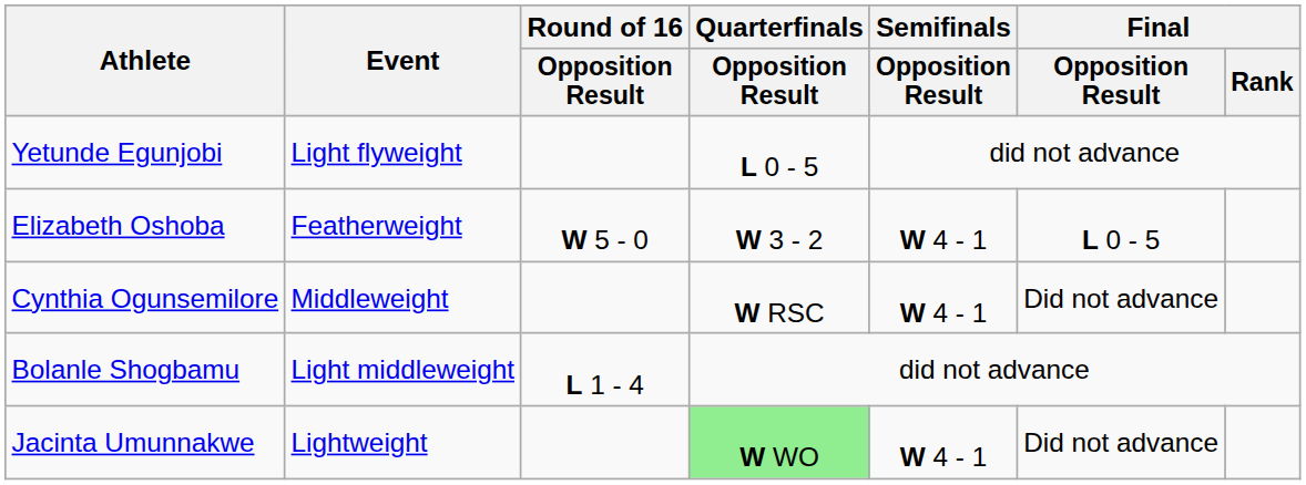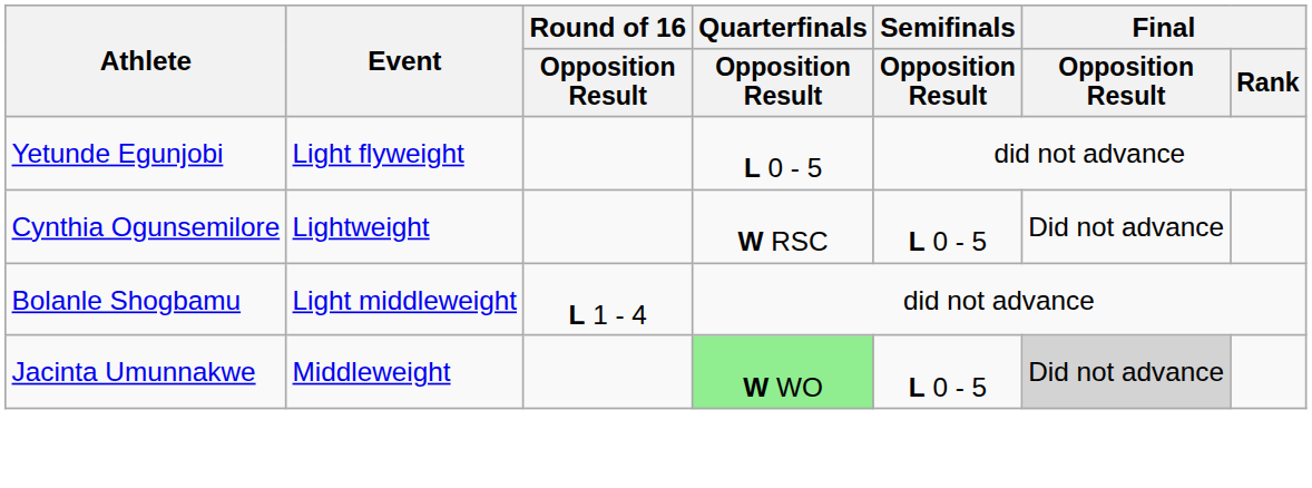- row: Elizabeth Oshoba | Featherweight | W 5 - 0 | W 3 - 2 | W 4 - 1 | L 0 - 5
Cynthia Ogunsemilore | Event: Middleweight -> Lightweight
Cynthia Ogunsemilore | Semifinals / Opposition Result: W 4 - 1 -> L 0 - 5
Jacinta Umunnakwe | Event: Lightweight -> Middleweight
Jacinta Umunnakwe | Semifinals / Opposition Result: W 4 - 1 -> L 0 - 5
Jacinta Umunnakwe | Final / Opposition Result: no background -> lightgrey background
